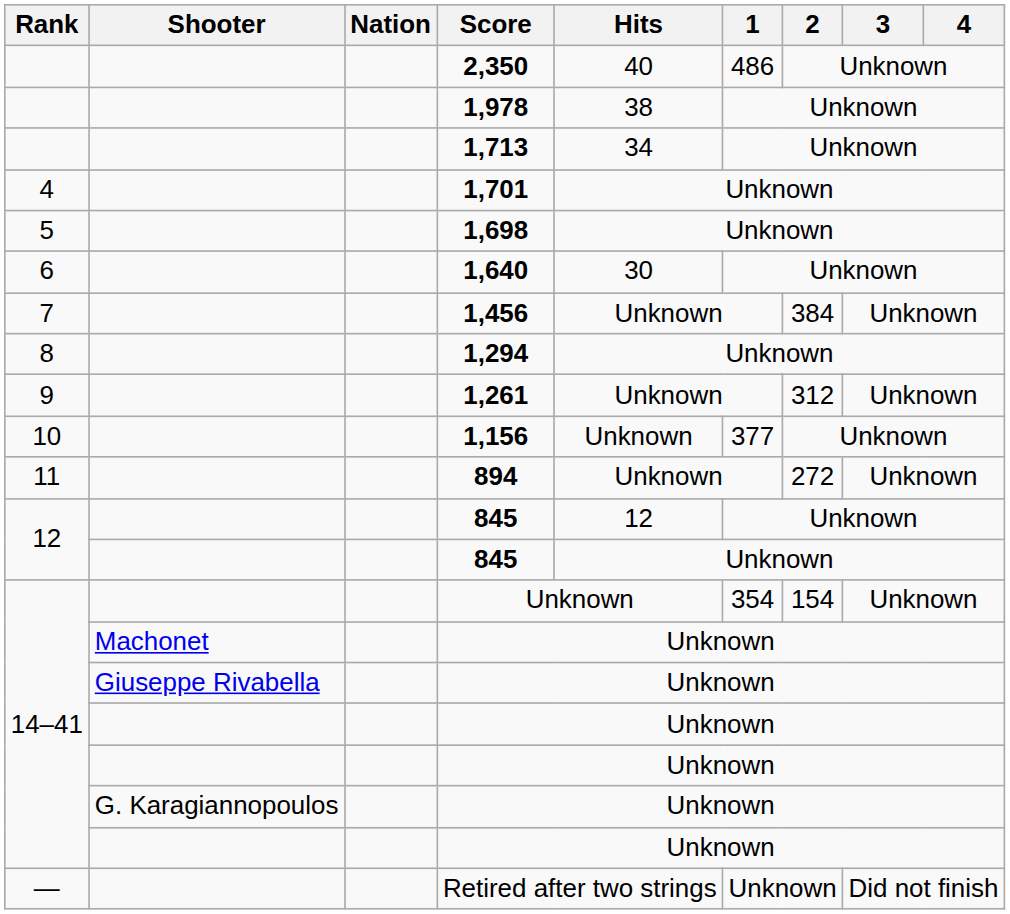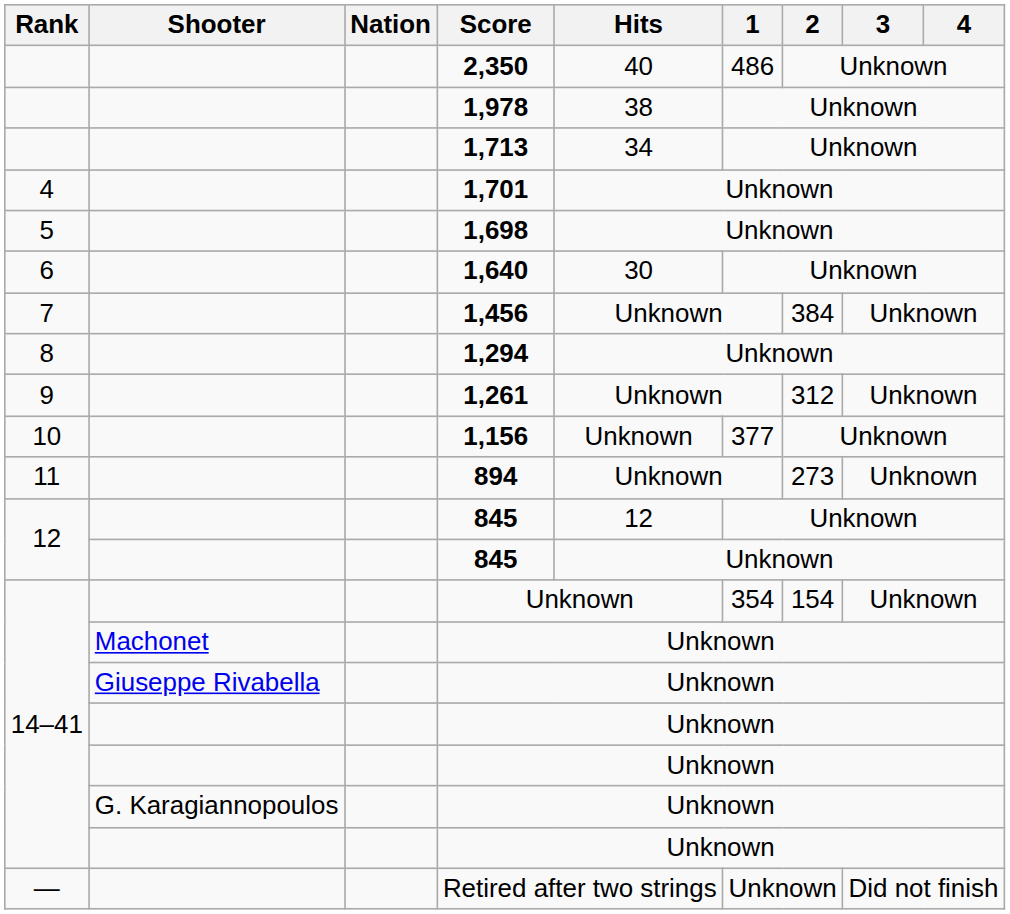894 | 2: 272 -> 273
